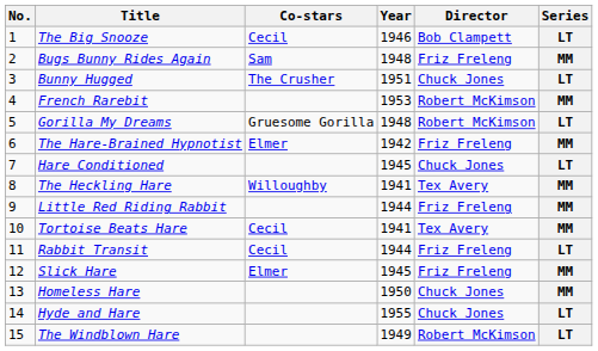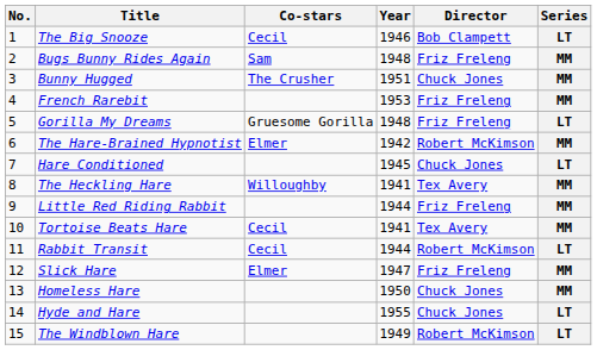Bunny Hugged | Series: LT -> MM
French Rarebit | Director: Robert McKimson -> Friz Freleng
Gorilla My Dreams | Director: Robert McKimson -> Friz Freleng
The Hare-Brained Hypnotist | Director: Friz Freleng -> Robert McKimson
Rabbit Transit | Director: Friz Freleng -> Robert McKimson
Slick Hare | Year: 1945 -> 1947
